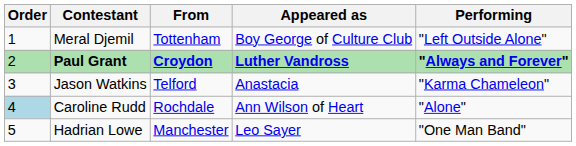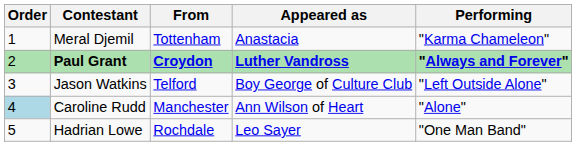Meral Djemil | Appeared as: Boy George of Culture Club -> Anastacia
Meral Djemil | Performing: "Left Outside Alone" -> "Karma Chameleon"
Jason Watkins | Appeared as: Anastacia -> Boy George of Culture Club
Jason Watkins | Performing: "Karma Chameleon" -> "Left Outside Alone"
Caroline Rudd | From: Rochdale -> Manchester
Hadrian Lowe | From: Manchester -> Rochdale
